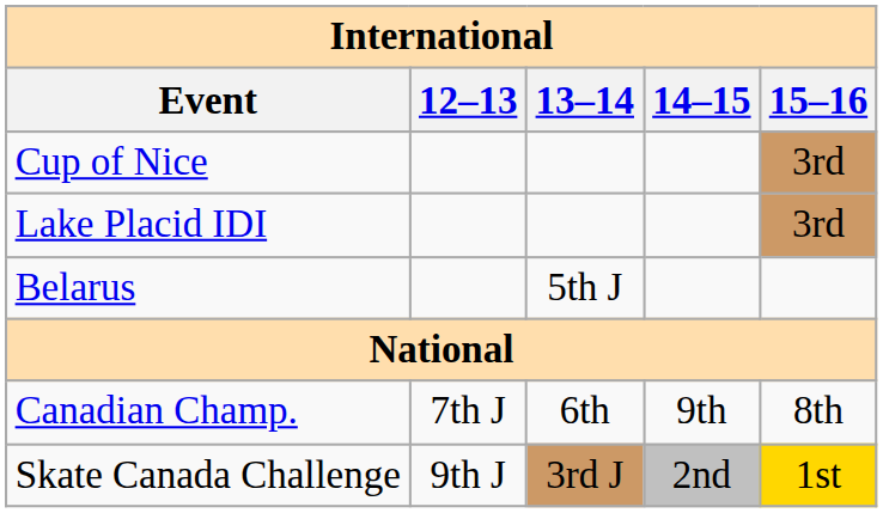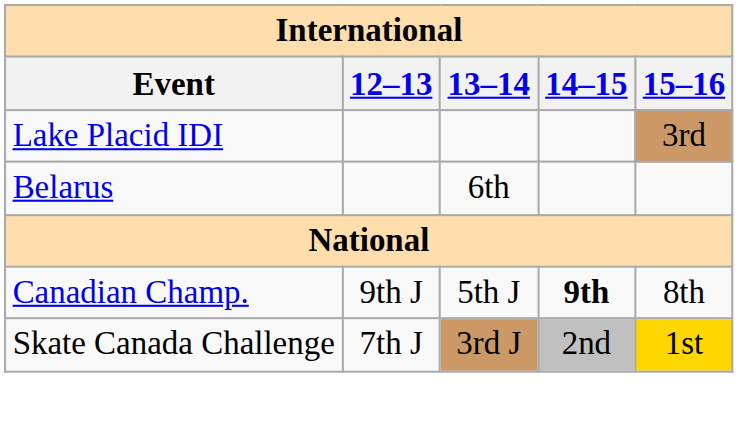- row: Cup of Nice | 3rd
Belarus | 13–14: 5th J -> 6th
Canadian Champ. | 12–13: 7th J -> 9th J
Canadian Champ. | 13–14: 6th -> 5th J
Canadian Champ. | 14–15: normal -> bold
Skate Canada Challenge | 12–13: 9th J -> 7th J
